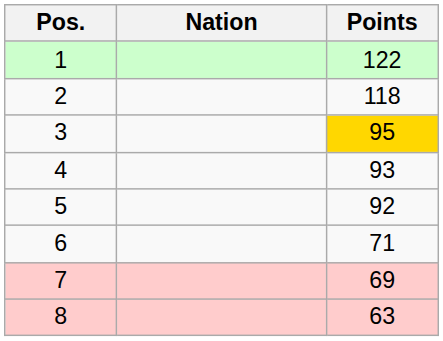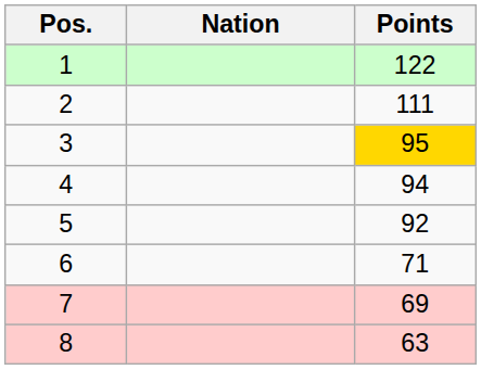2 | Points: 118 -> 111
4 | Points: 93 -> 94
